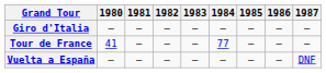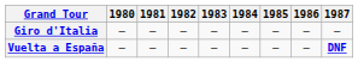- row: Tour de France | 41 | — | — | — | 77 | — | — | —
Vuelta a España | 1987: normal -> bold
